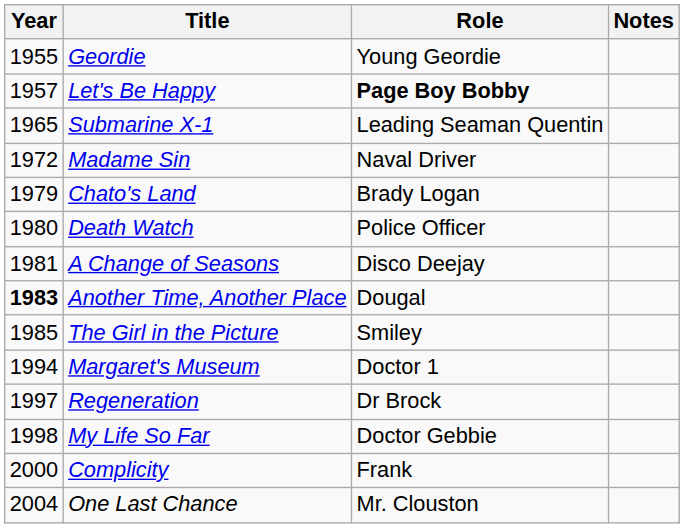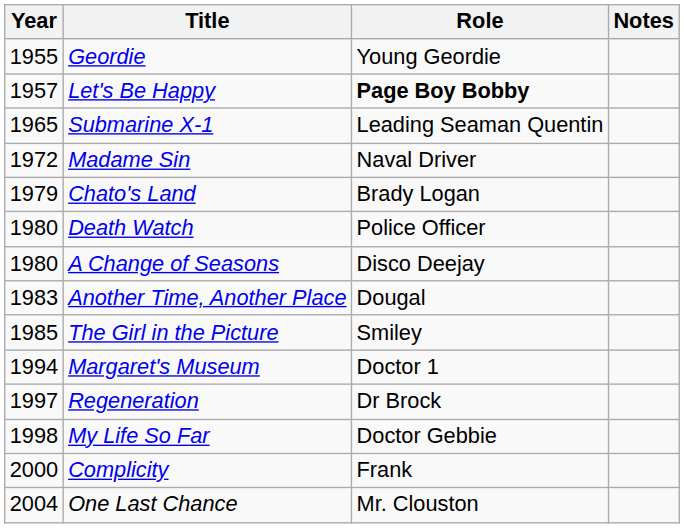A Change of Seasons | Year: 1981 -> 1980
Another Time, Another Place | Year: bold -> normal
